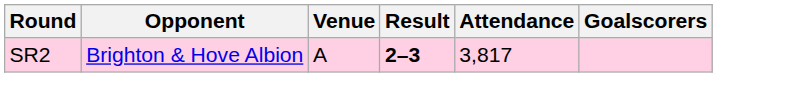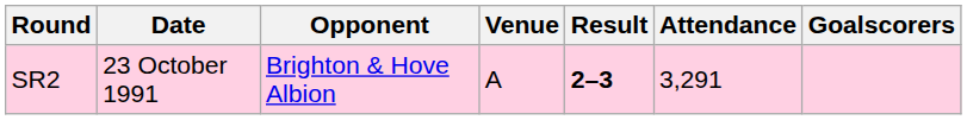+ column: Date | 23 October 1991
SR2 | Attendance: 3,817 -> 3,291
